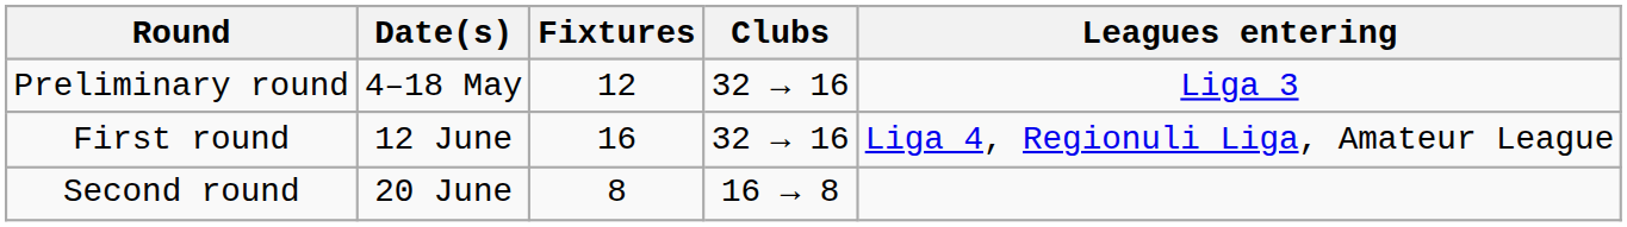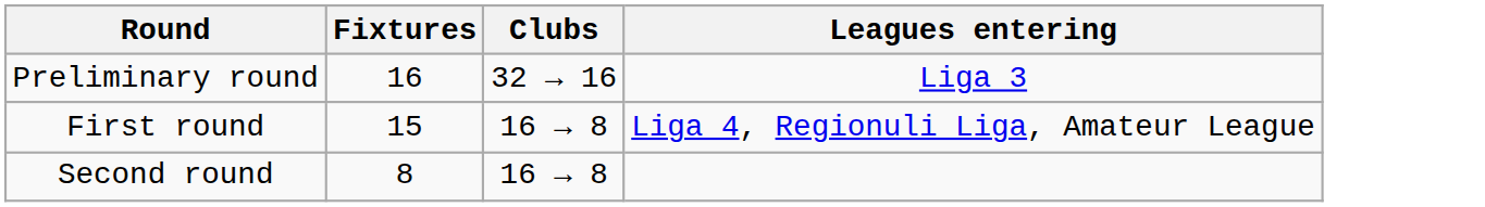- column: Date(s) | 4–18 May | 12 June | 20 June
Preliminary round | Fixtures: 12 -> 16
First round | Fixtures: 16 -> 15
First round | Clubs: 32 → 16 -> 16 → 8
